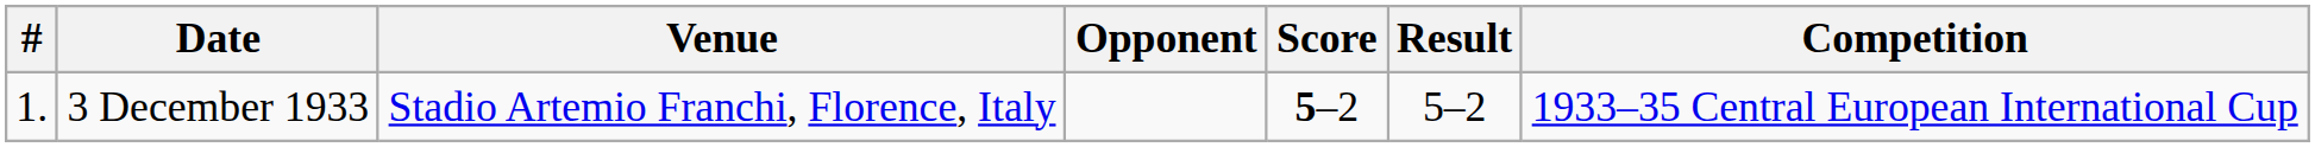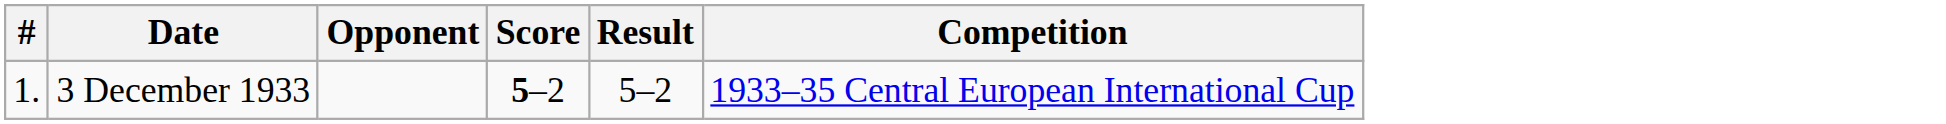- column: Venue | Stadio Artemio Franchi, Florence, Italy
